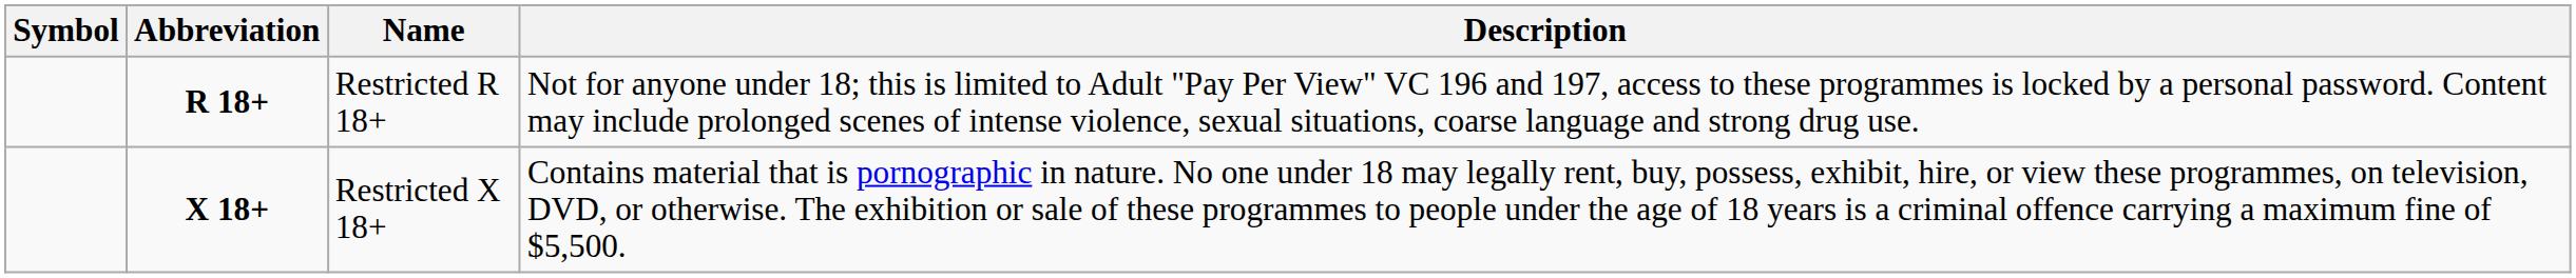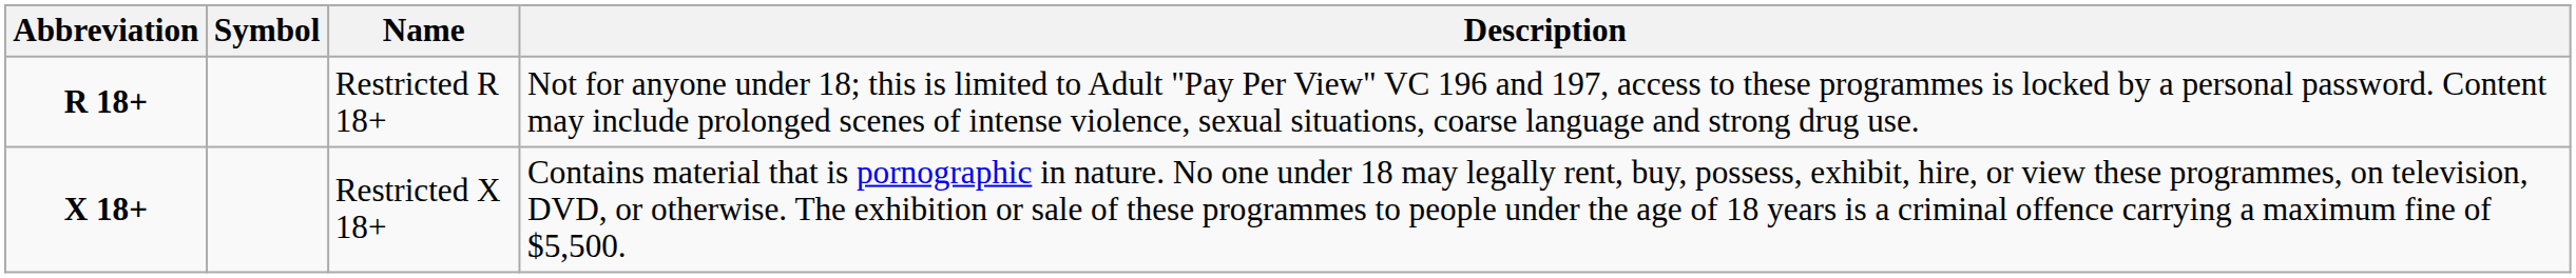columns swapped: Symbol <-> Abbreviation
